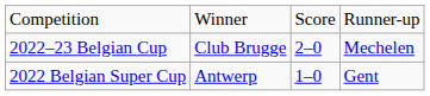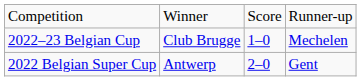2022–23 Belgian Cup | column 3: 2–0 -> 1–0
2022 Belgian Super Cup | column 3: 1–0 -> 2–0
